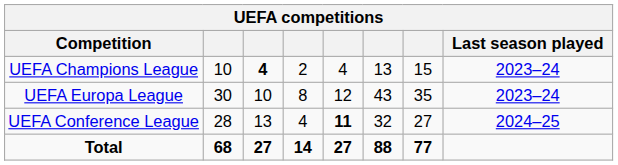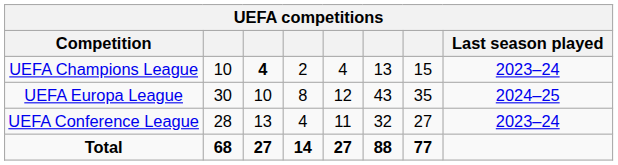UEFA Europa League | Last season played: 2023–24 -> 2024–25
UEFA Conference League | column 5: bold -> normal
UEFA Conference League | Last season played: 2024–25 -> 2023–24
